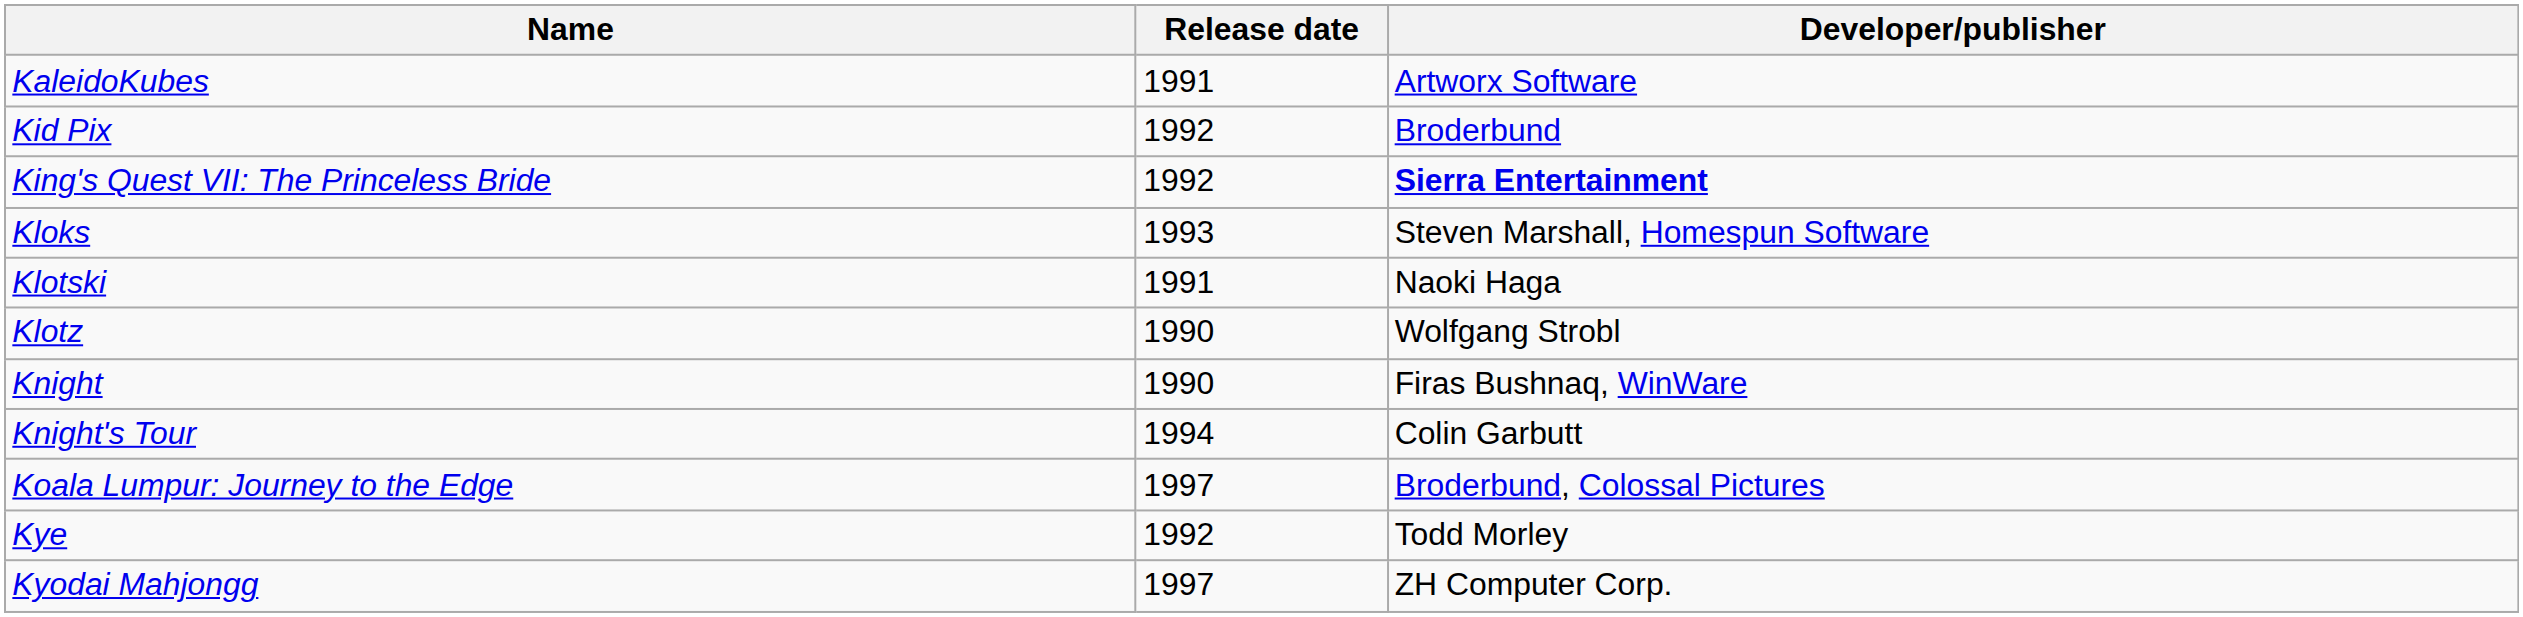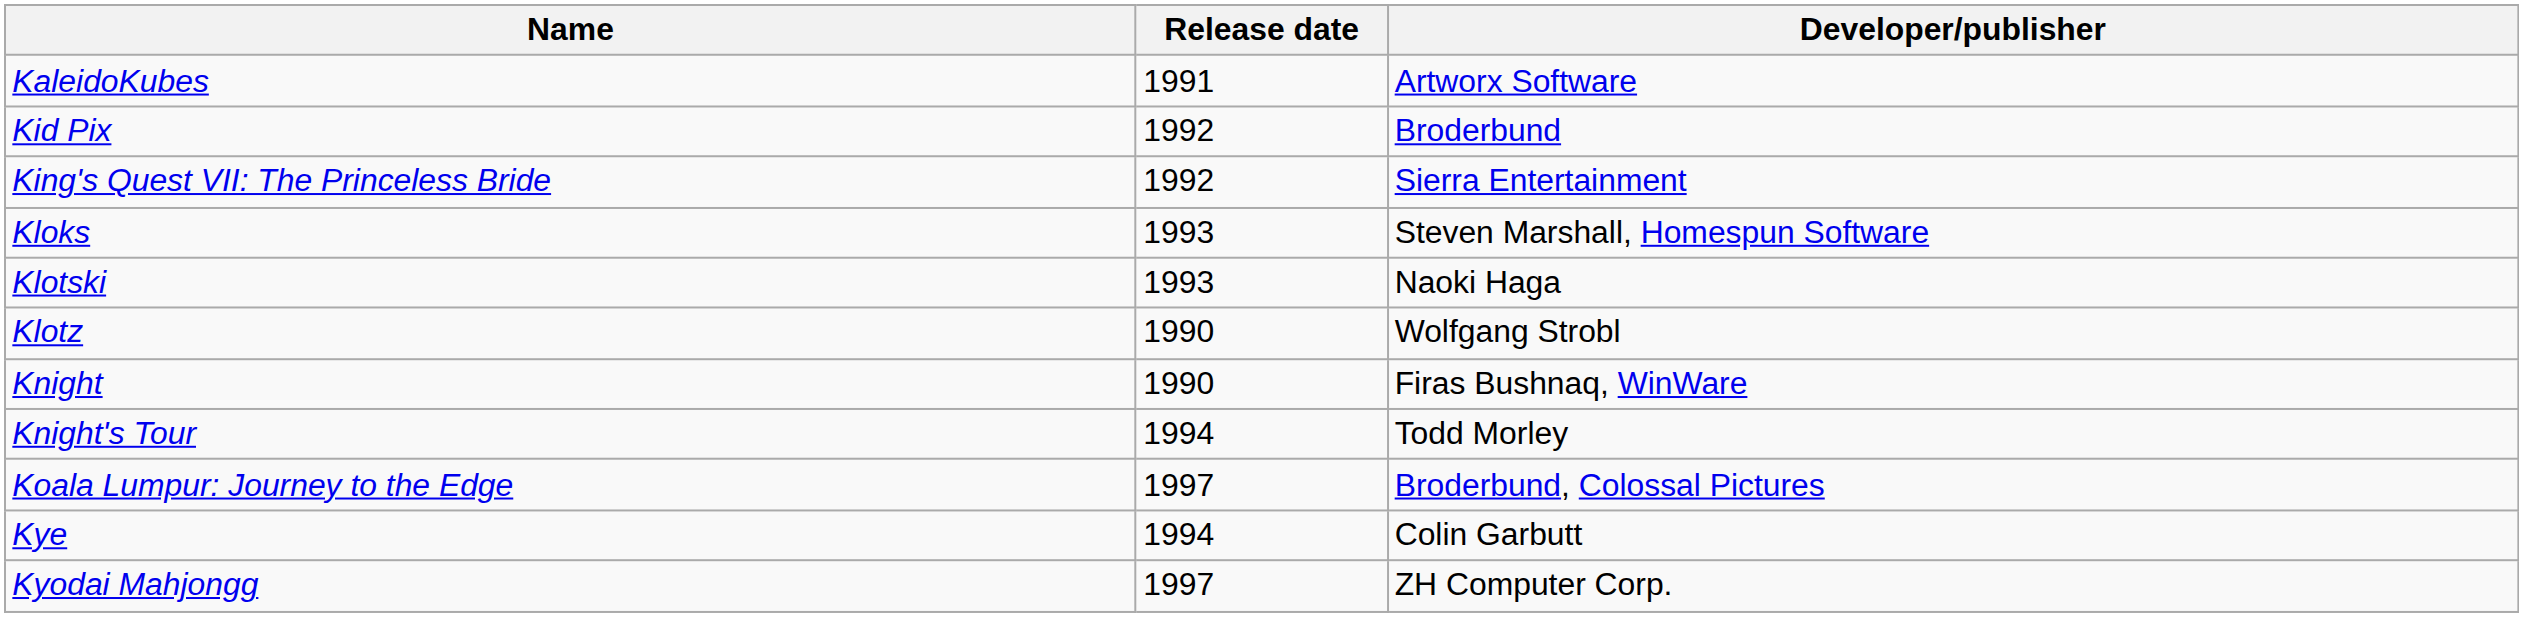King's Quest VII: The Princeless Bride | Developer/publisher: bold -> normal
Klotski | Release date: 1991 -> 1993
Knight's Tour | Developer/publisher: Colin Garbutt -> Todd Morley
Kye | Release date: 1992 -> 1994
Kye | Developer/publisher: Todd Morley -> Colin Garbutt
